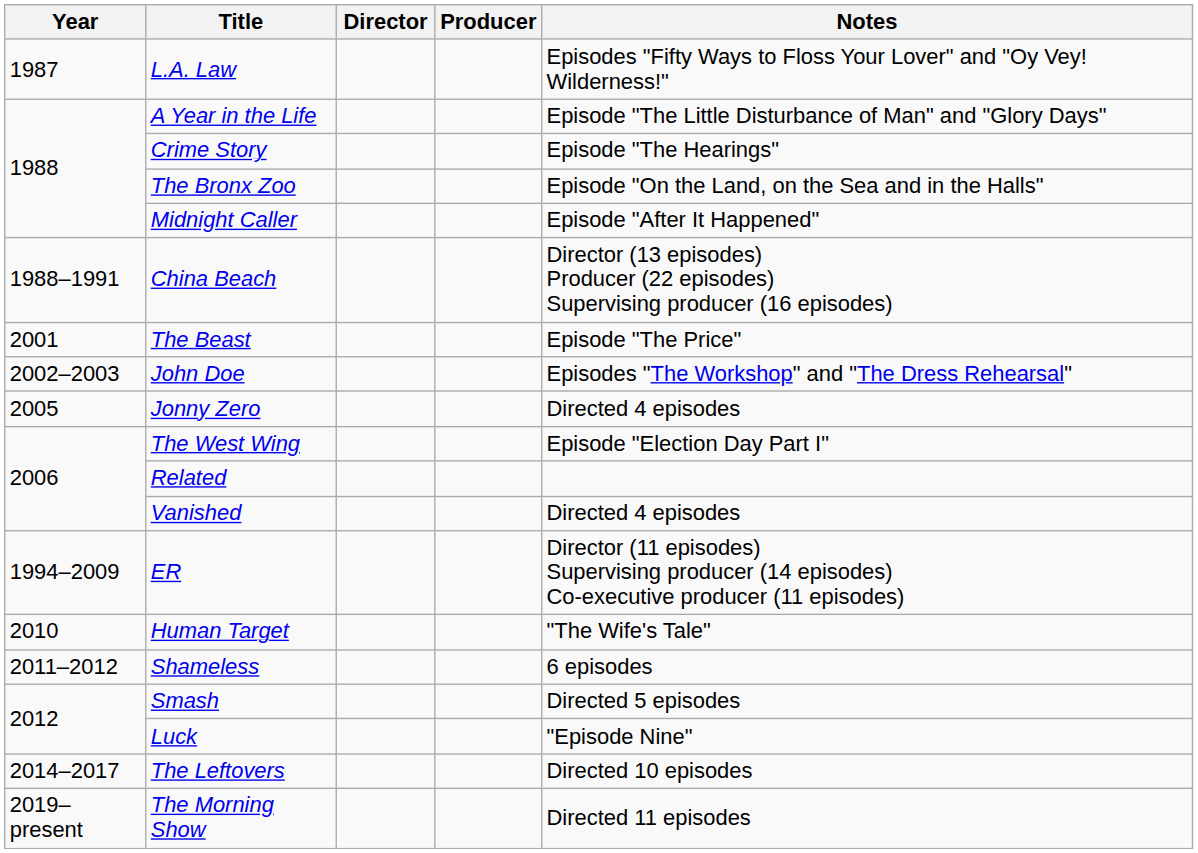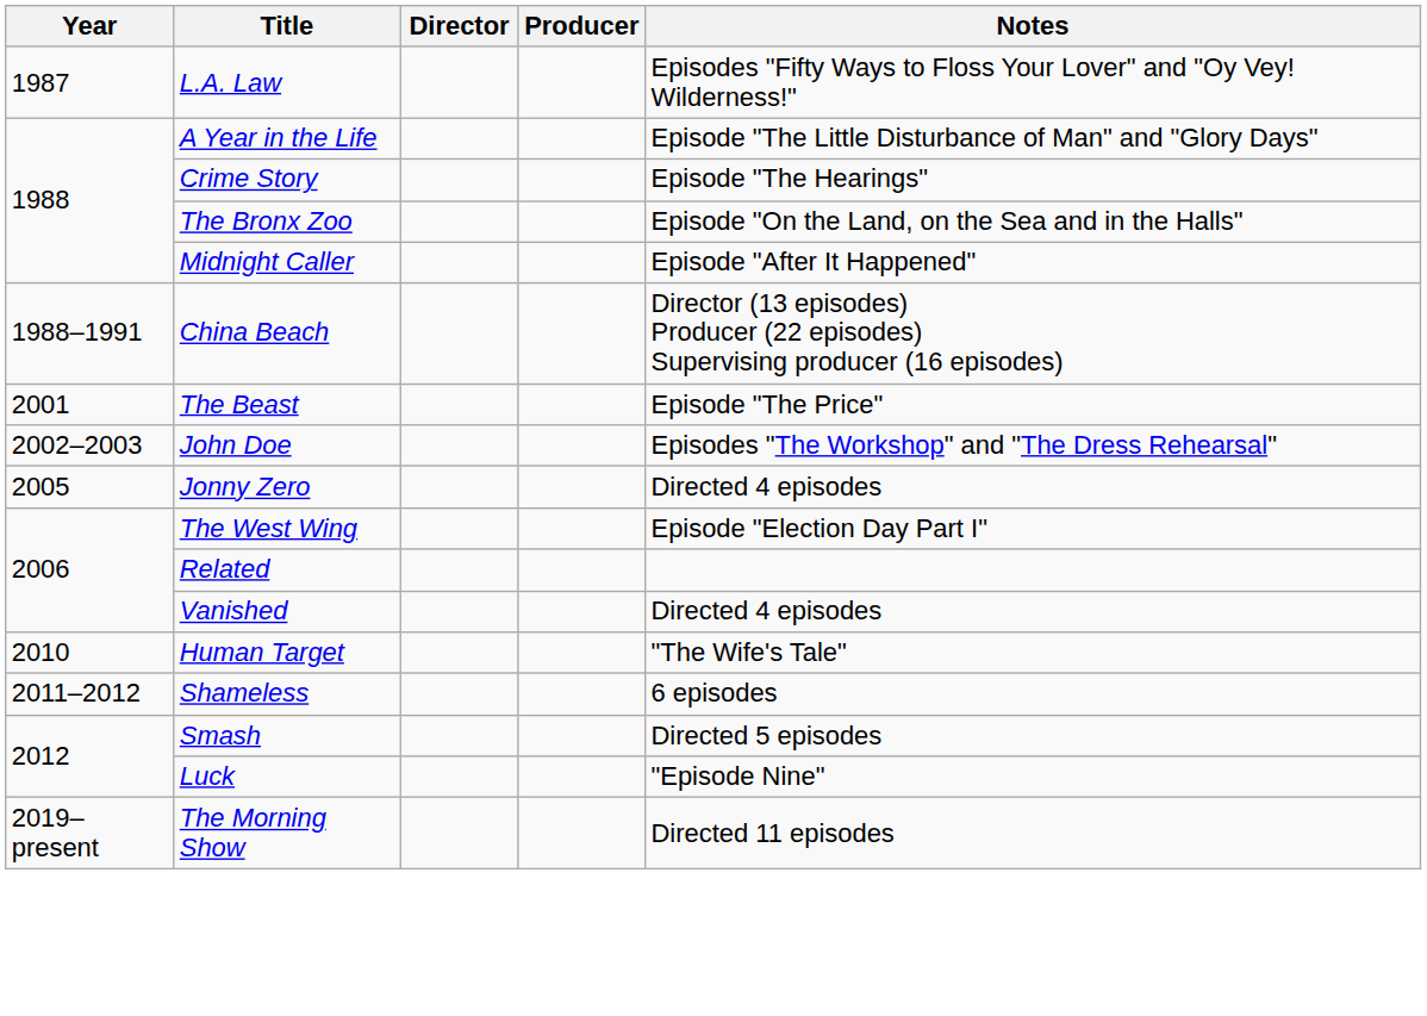- row: 1994–2009 | ER | Director (11 episodes) Supervising producer (14 episodes) Co-executive producer (11 episodes)
- row: 2014–2017 | The Leftovers | Directed 10 episodes
